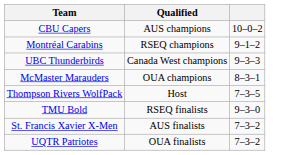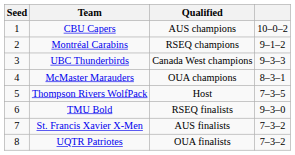+ column: Seed | 1 | 2 | 3 | 4 | 5 | 6 | 7 | 8
